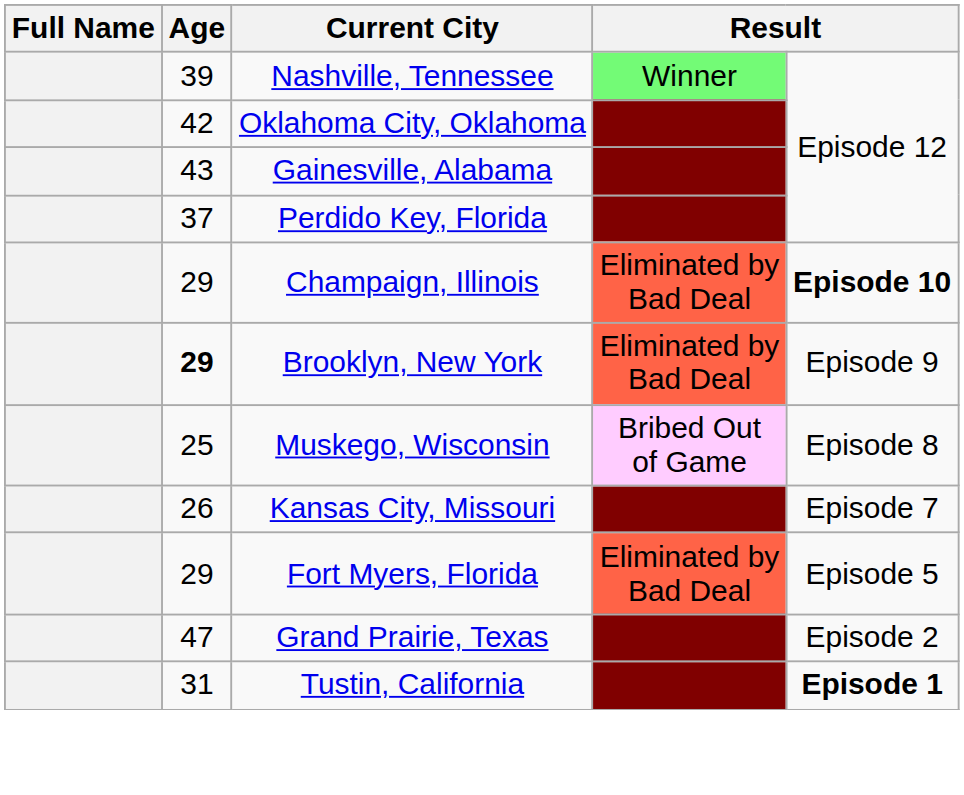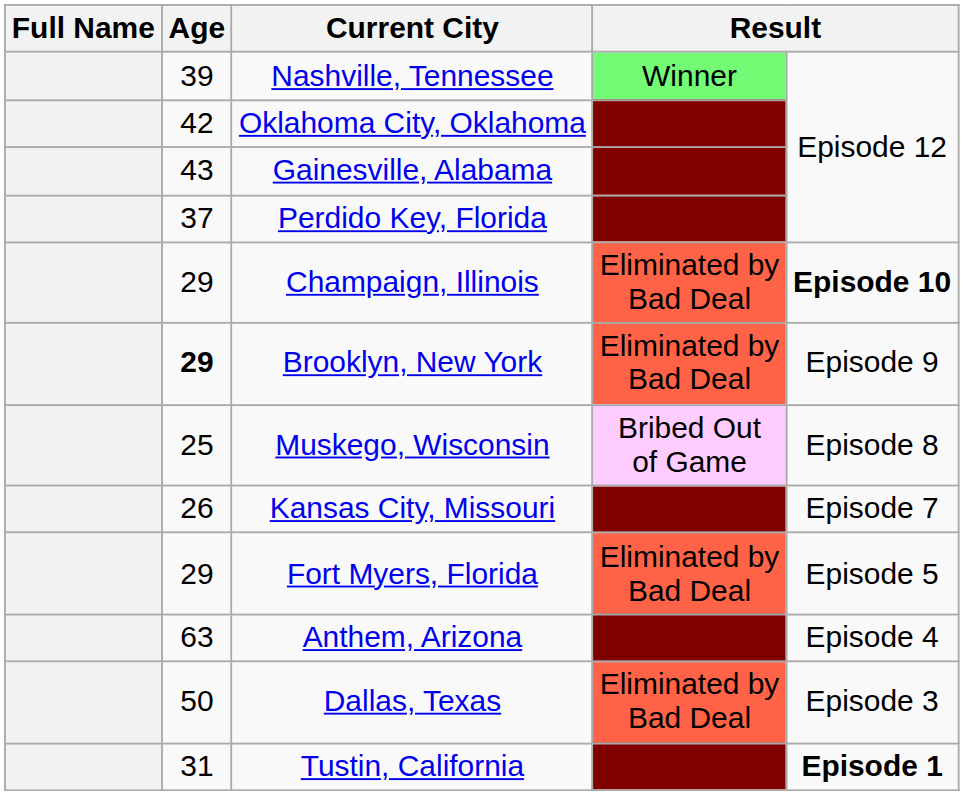+ row: 63 | Anthem, Arizona | Episode 4
+ row: 50 | Dallas, Texas | Eliminated by Bad Deal | Episode 3
- row: 47 | Grand Prairie, Texas | Episode 2
